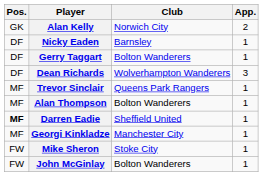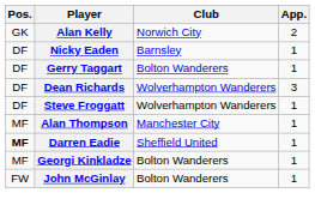+ row: DF | Steve Froggatt | Wolverhampton Wanderers | 1
- row: MF | Trevor Sinclair | Queens Park Rangers | 1
Alan Thompson | Club: Bolton Wanderers -> Manchester City
Georgi Kinkladze | Club: Manchester City -> Bolton Wanderers
- row: FW | Mike Sheron | Stoke City | 1
